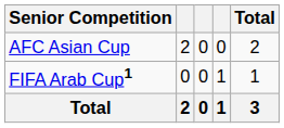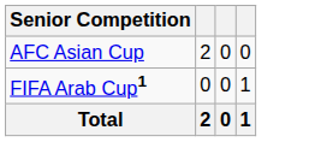- column: Total | 2 | 1 | 3
